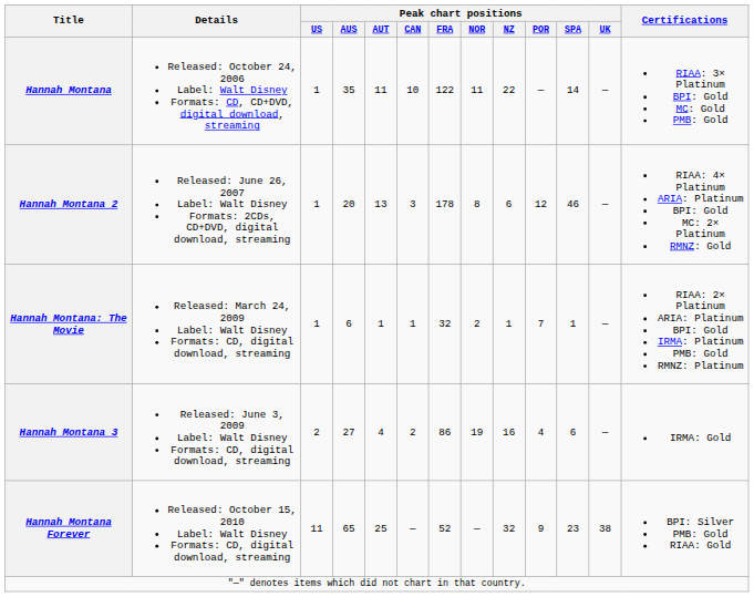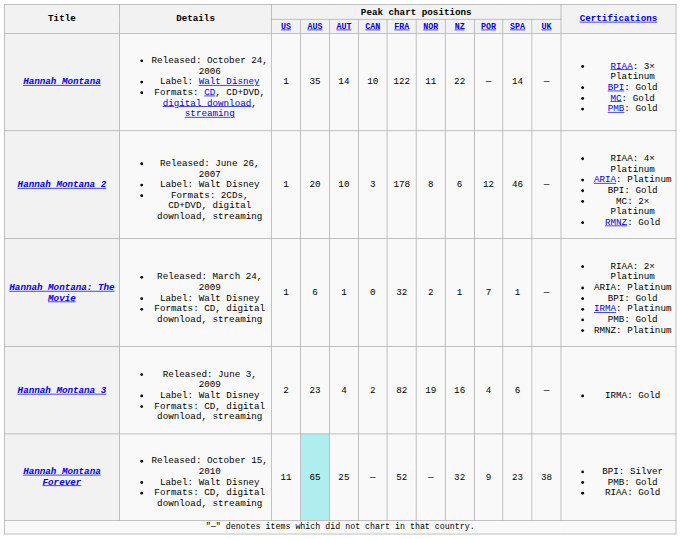Hannah Montana | Peak chart positions / AUT: 11 -> 14
Hannah Montana 2 | Peak chart positions / AUT: 13 -> 10
Hannah Montana: The Movie | Peak chart positions / CAN: 1 -> 0
Hannah Montana 3 | Peak chart positions / AUS: 27 -> 23
Hannah Montana 3 | Peak chart positions / FRA: 86 -> 82
Hannah Montana Forever | Peak chart positions / AUS: no background -> paleturquoise background
